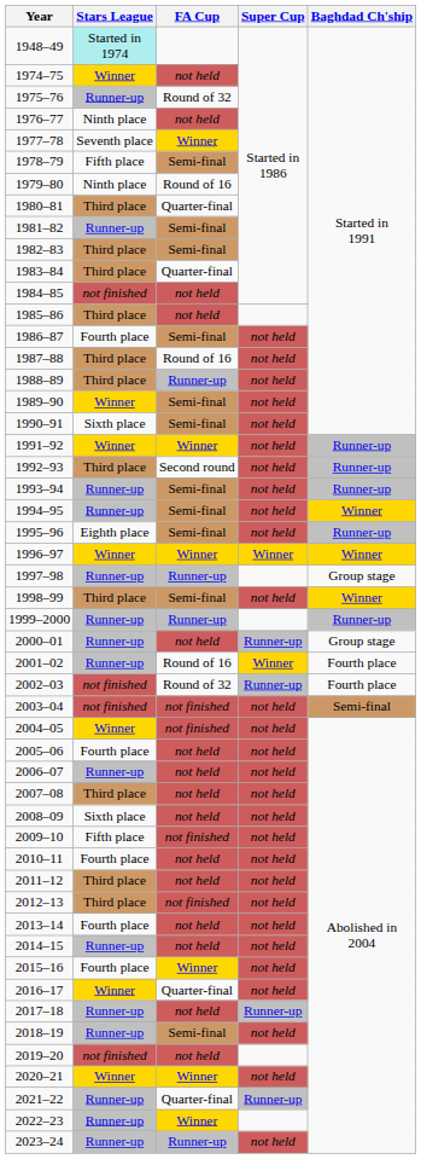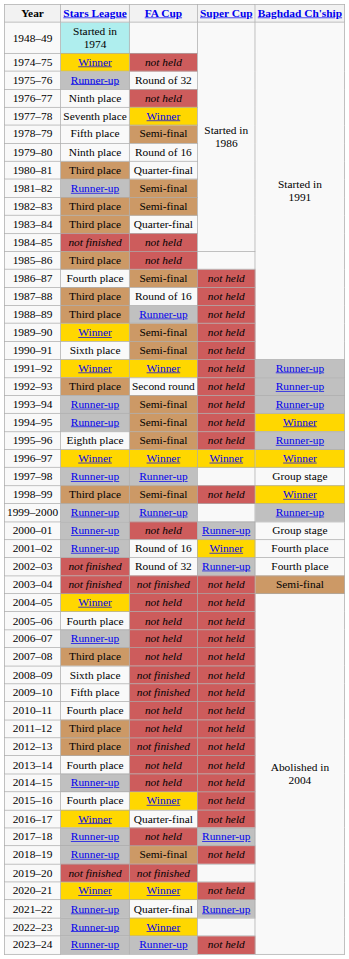2004–05 | FA Cup: not finished -> not held
2008–09 | FA Cup: not held -> not finished
2019–20 | FA Cup: not held -> not finished
